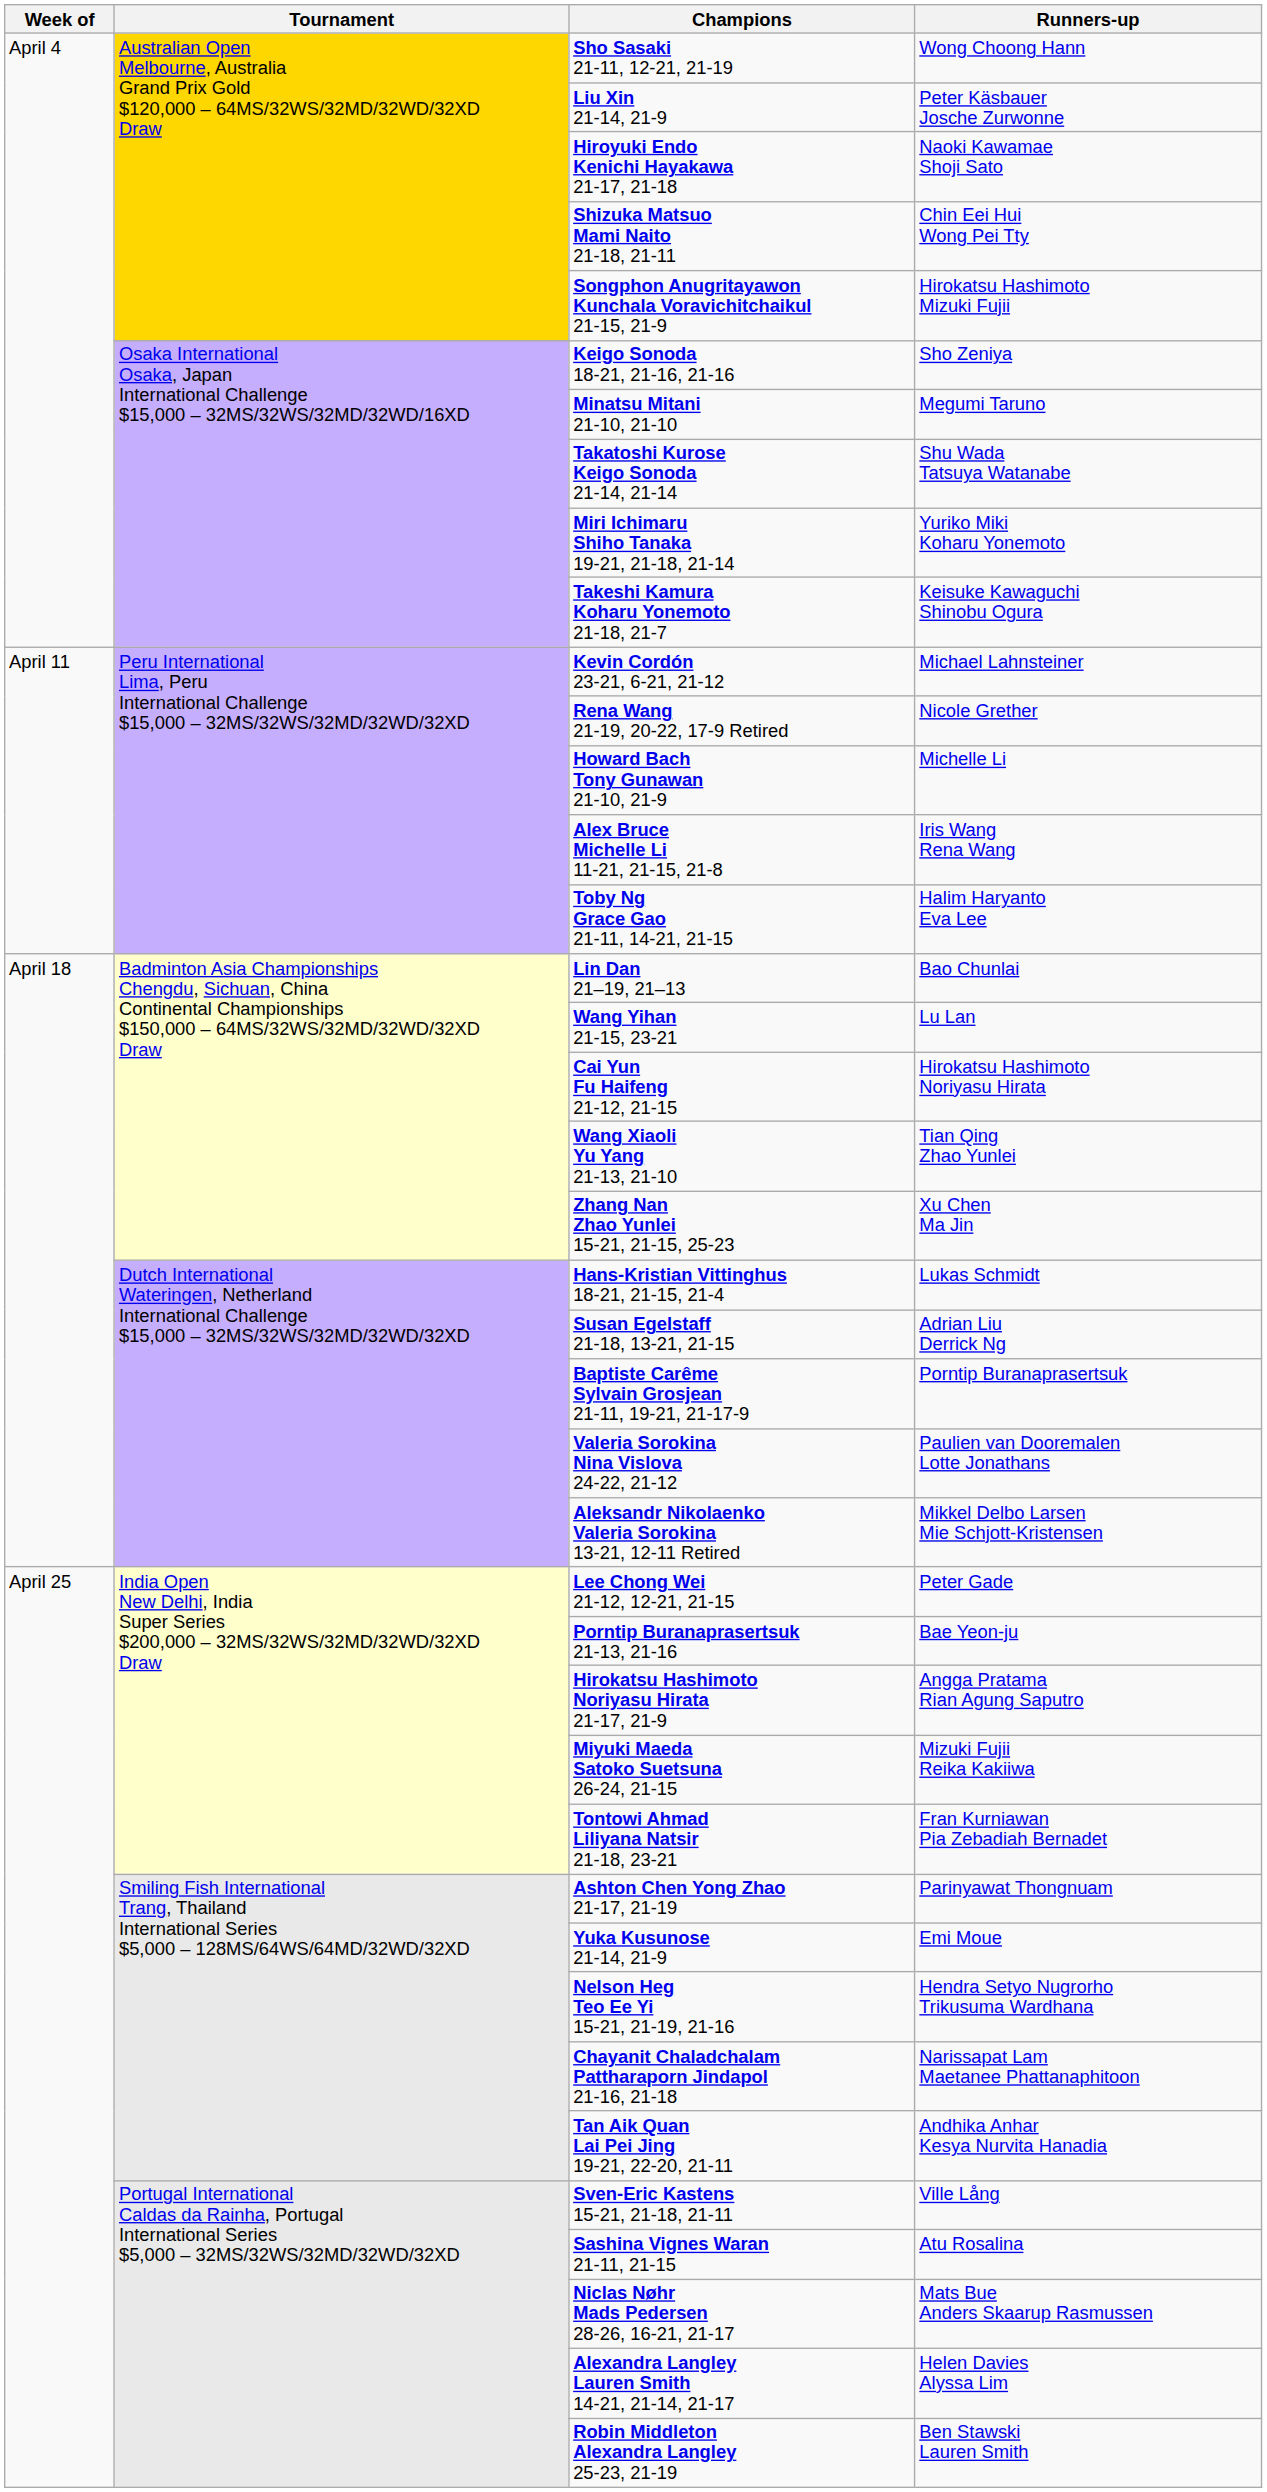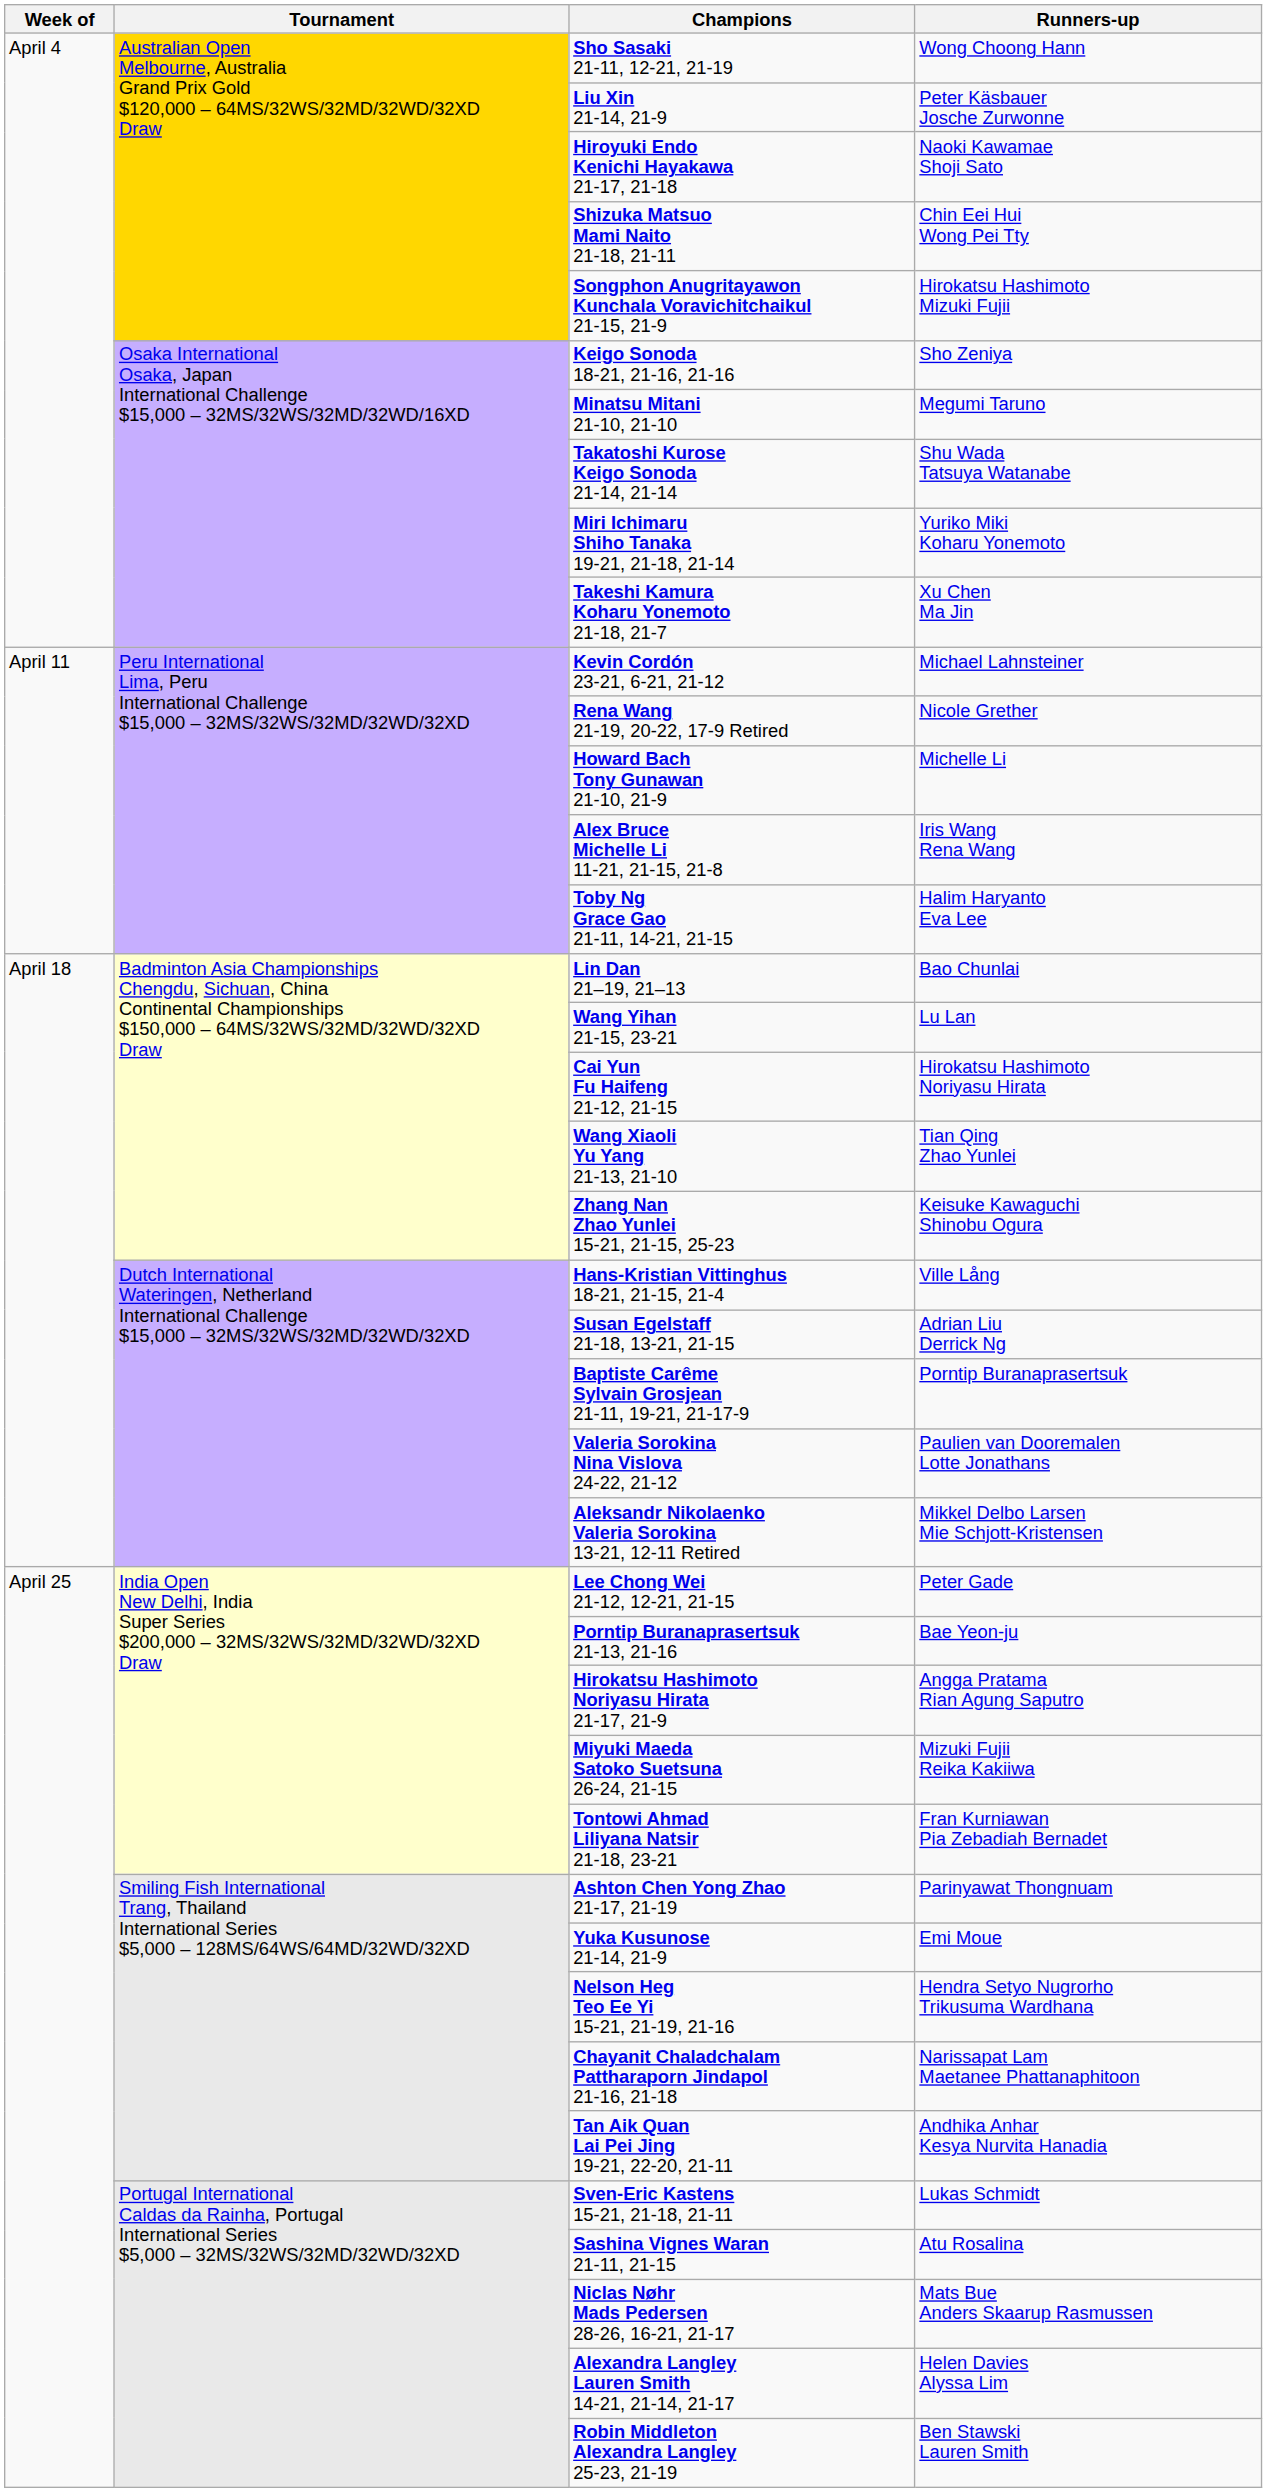Takeshi Kamura Koharu Yonemoto 21-18, 21-7 | Runners-up: Keisuke Kawaguchi Shinobu Ogura -> Xu Chen Ma Jin
Zhang Nan Zhao Yunlei 15-21, 21-15, 25-23 | Runners-up: Xu Chen Ma Jin -> Keisuke Kawaguchi Shinobu Ogura
Hans-Kristian Vittinghus 18-21, 21-15, 21-4 | Runners-up: Lukas Schmidt -> Ville Lång
Sven-Eric Kastens 15-21, 21-18, 21-11 | Runners-up: Ville Lång -> Lukas Schmidt
